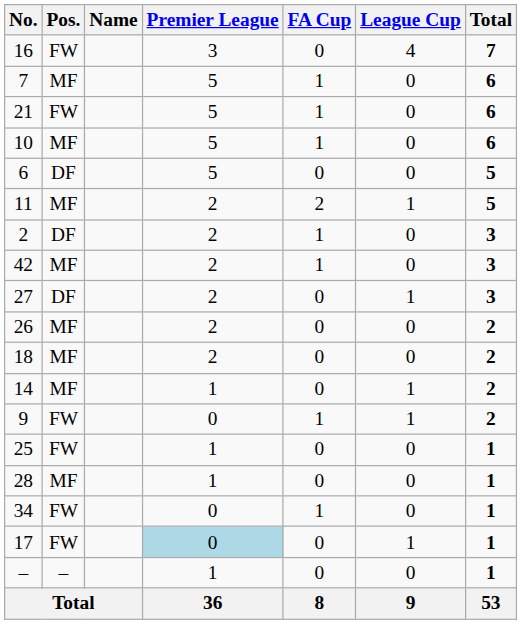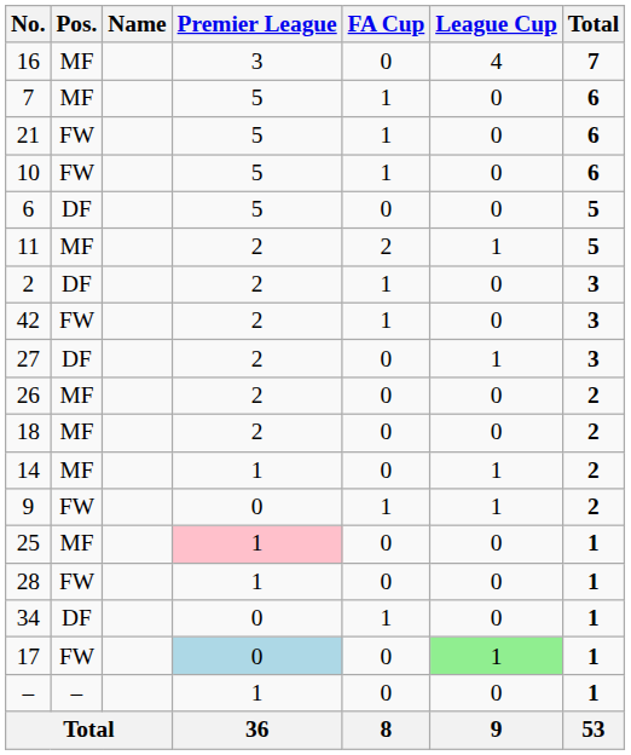16 | Pos.: FW -> MF
10 | Pos.: MF -> FW
42 | Pos.: MF -> FW
25 | Pos.: FW -> MF
25 | Premier League: no background -> pink background
28 | Pos.: MF -> FW
34 | Pos.: FW -> DF
17 | League Cup: no background -> lightgreen background
